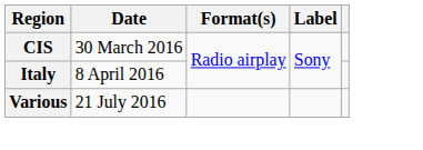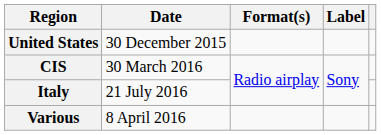+ row: United States | 30 December 2015
Italy | Date: 8 April 2016 -> 21 July 2016
Various | Date: 21 July 2016 -> 8 April 2016
